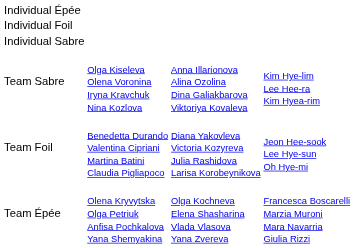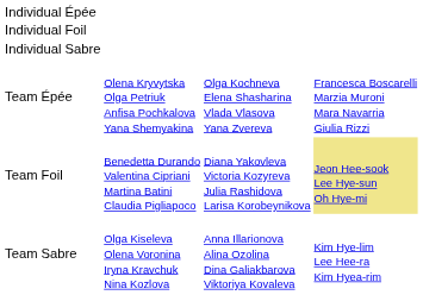rows swapped: Team Épée <-> Team Sabre
Team Foil | column 4: no background -> khaki background
